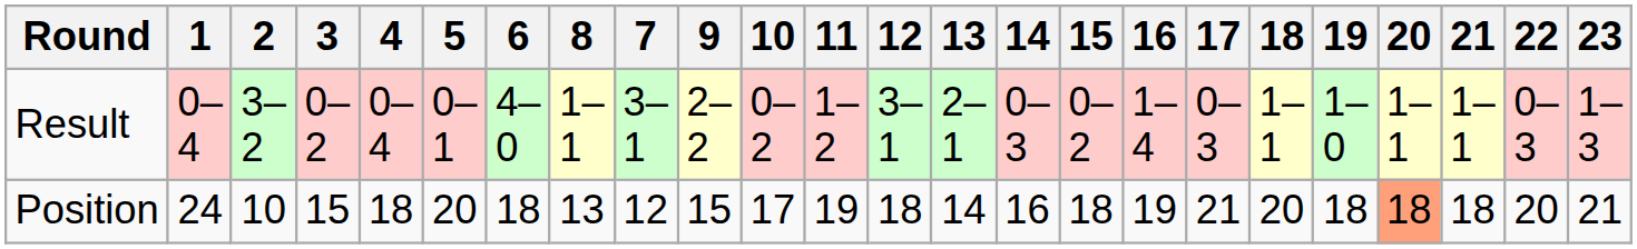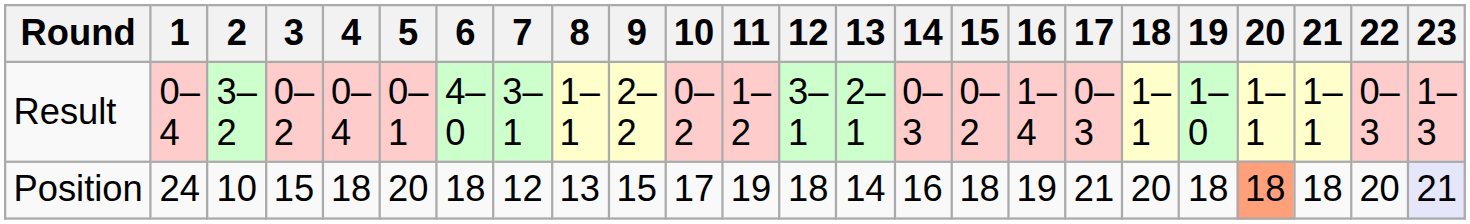columns swapped: 7 <-> 8
Position | 23: no background -> lavender background
